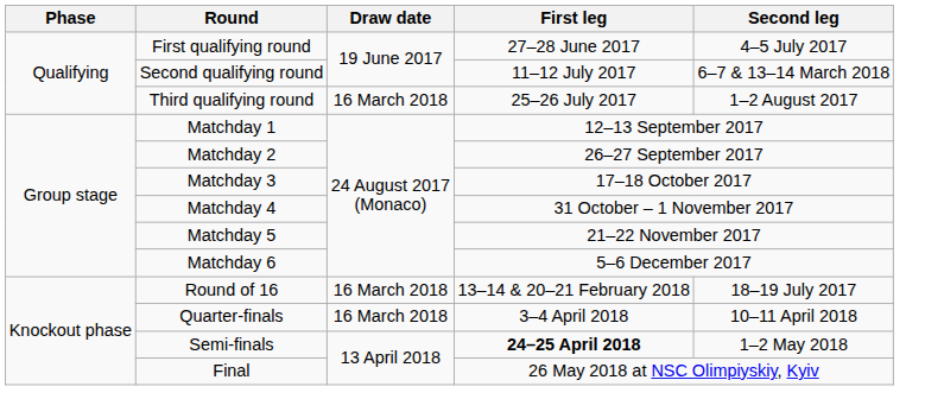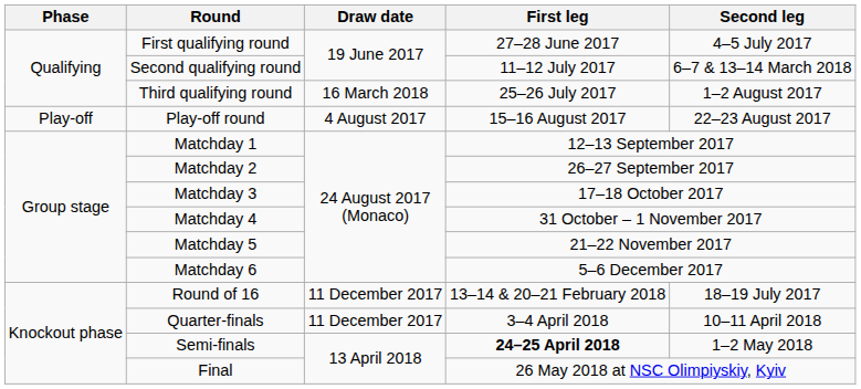+ row: Play-off | Play-off round | 4 August 2017 | 15–16 August 2017 | 22–23 August 2017
Round of 16 | Draw date: 16 March 2018 -> 11 December 2017
Quarter-finals | Draw date: 16 March 2018 -> 11 December 2017
